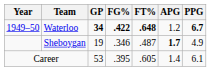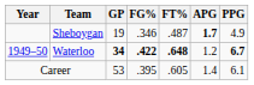rows swapped: Waterloo <-> Sheboygan
